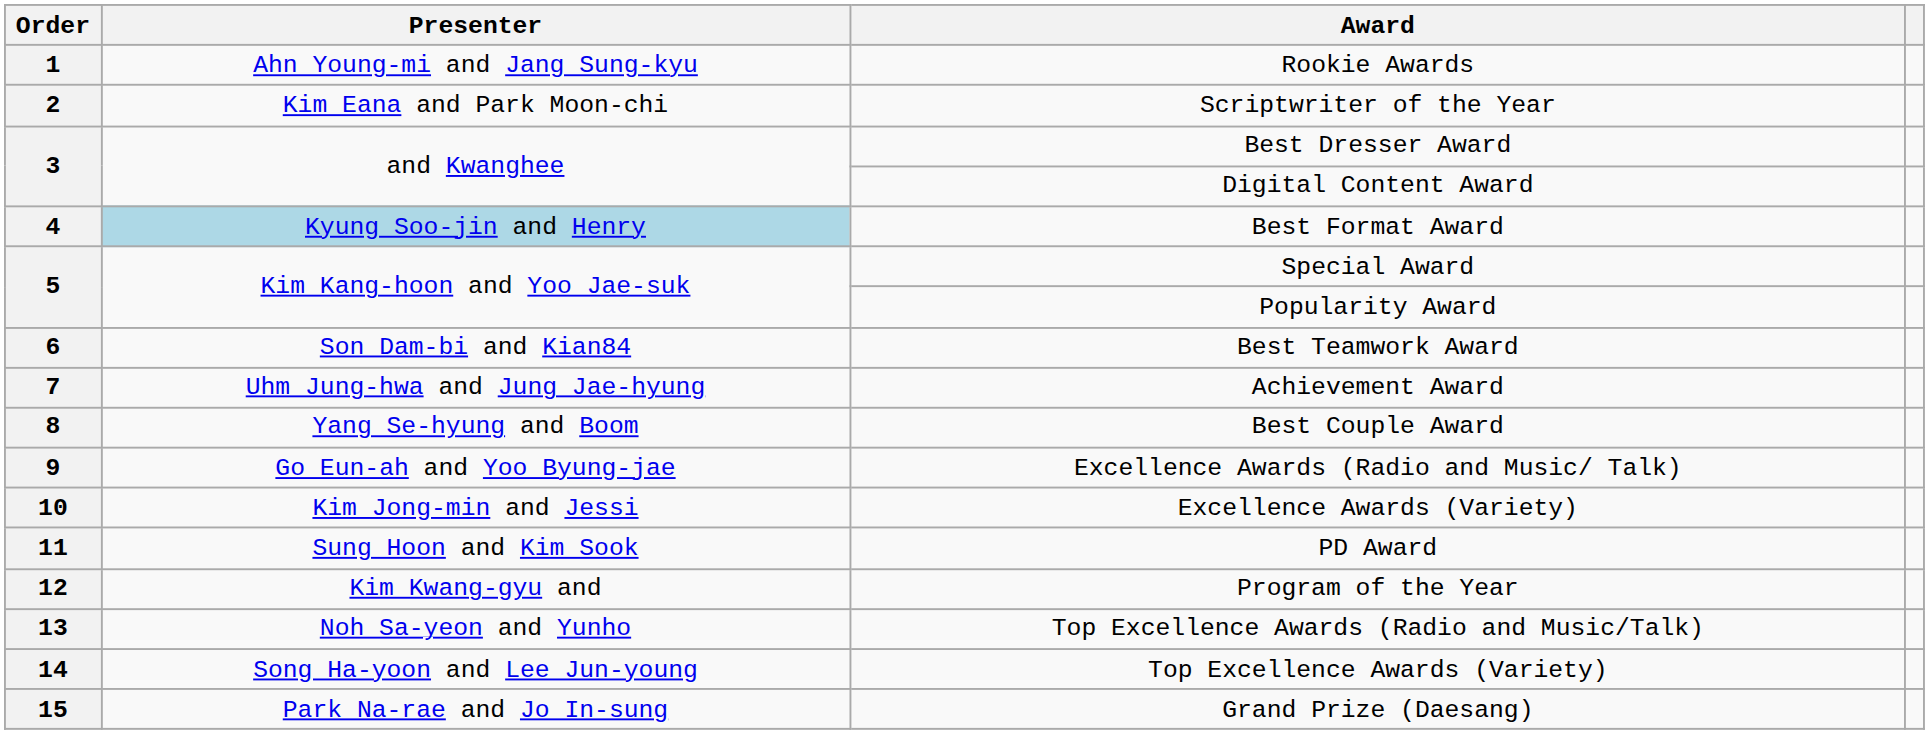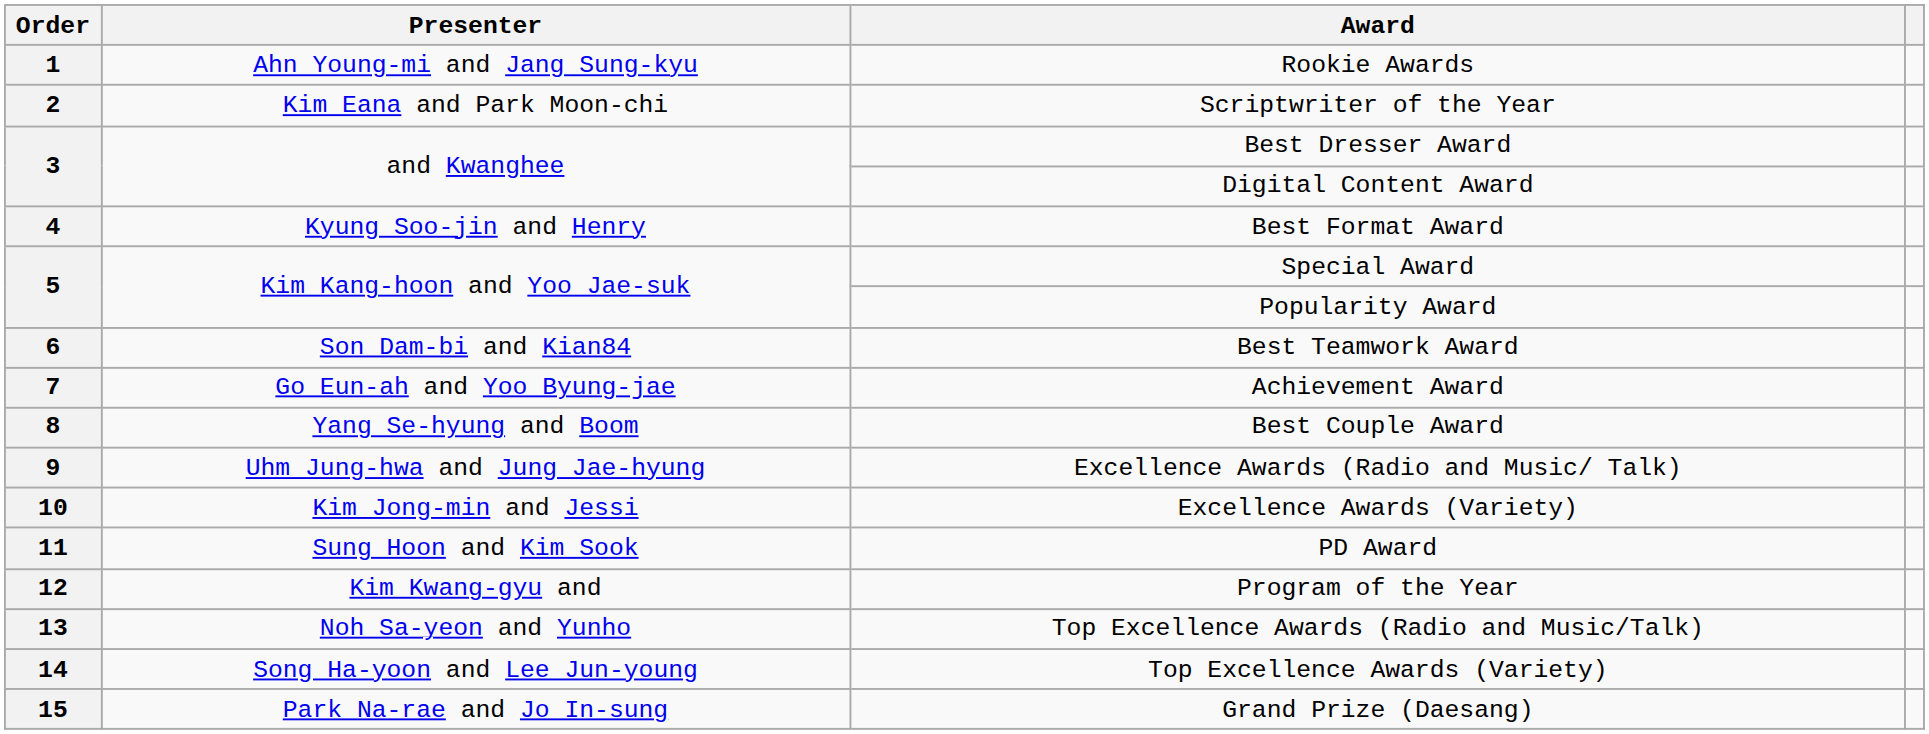Best Format Award | Presenter: lightblue background -> no background
Achievement Award | Presenter: Uhm Jung-hwa and Jung Jae-hyung -> Go Eun-ah and Yoo Byung-jae
Excellence Awards (Radio and Music/ Talk) | Presenter: Go Eun-ah and Yoo Byung-jae -> Uhm Jung-hwa and Jung Jae-hyung
